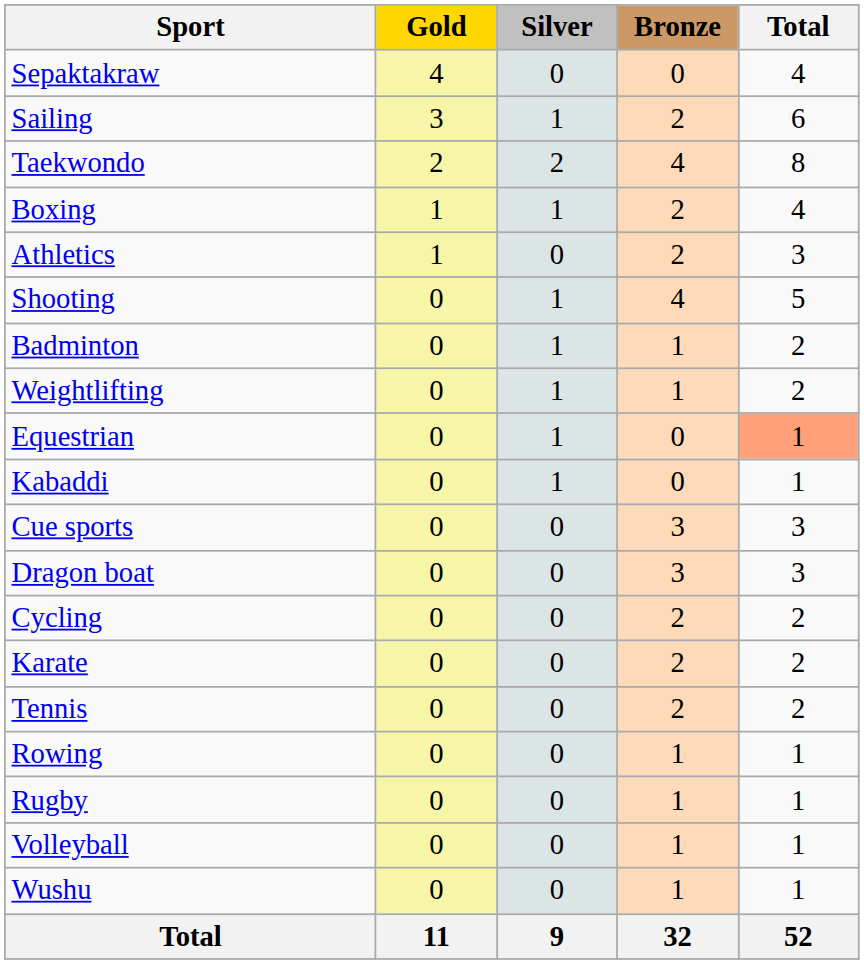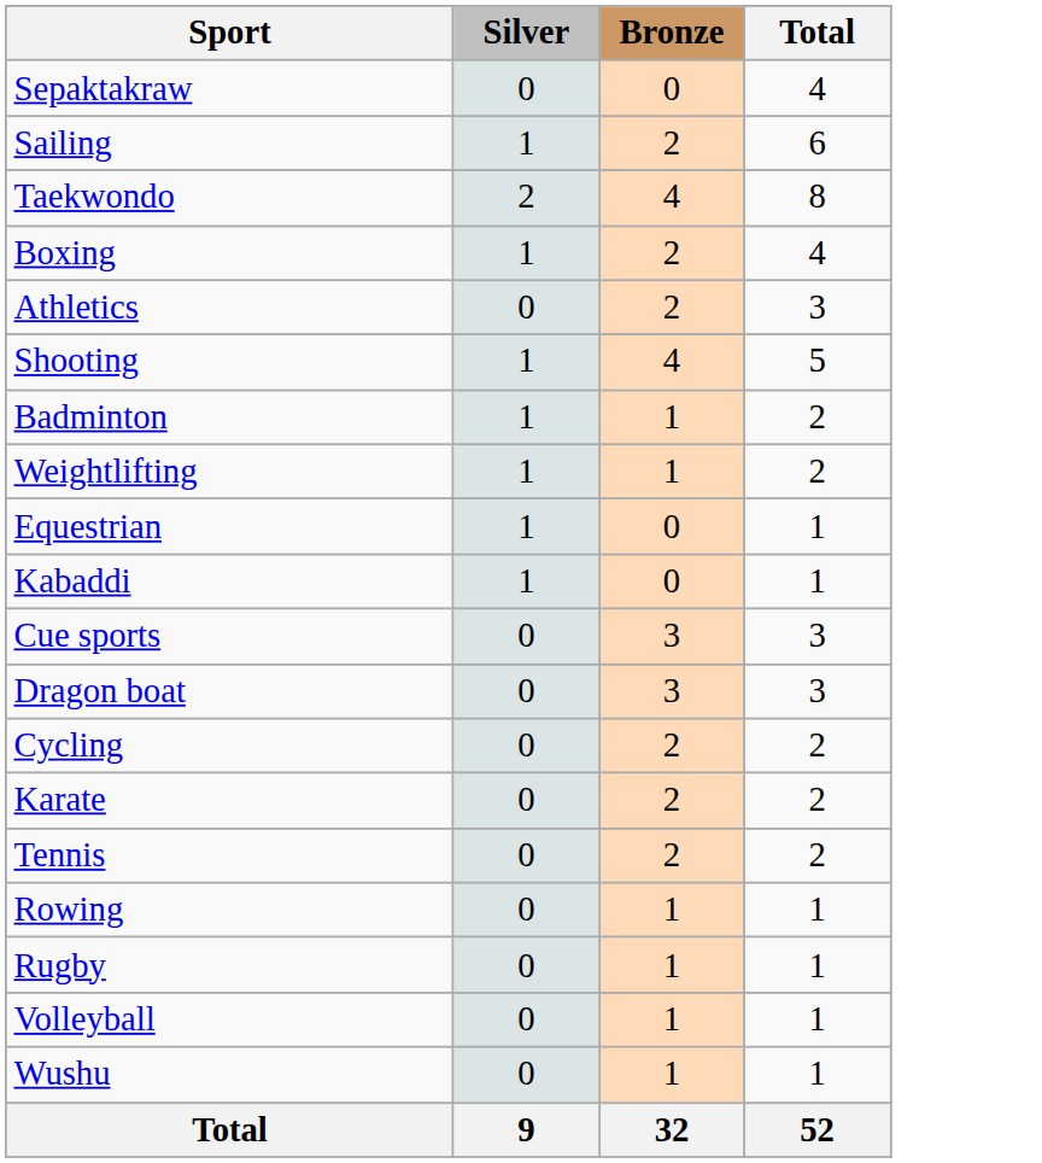- column: Gold | 4 | 3 | 2 | 1 | 1 | 0 | 0 | 0 | 0 | 0 | 0 | 0 | 0 | 0 | 0 | 0 | 0 | 0 | 0 | 11
Equestrian | Total: lightsalmon background -> no background
